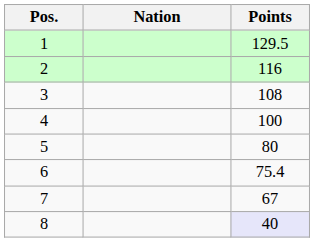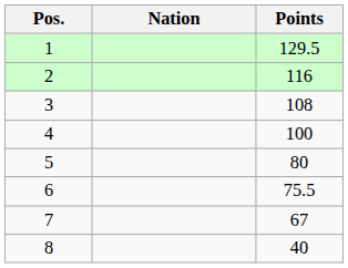6 | Points: 75.4 -> 75.5
8 | Points: lavender background -> no background
